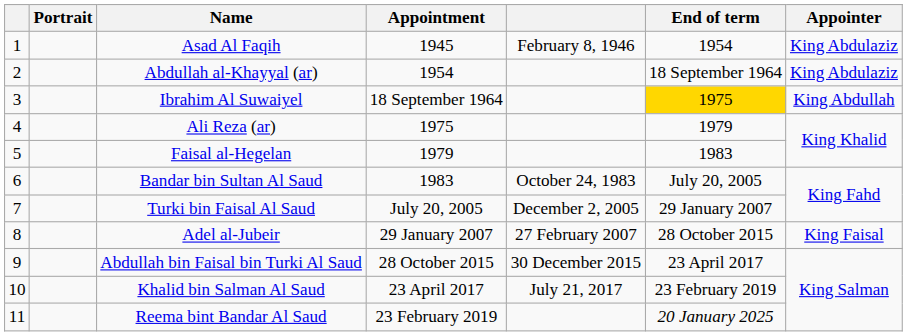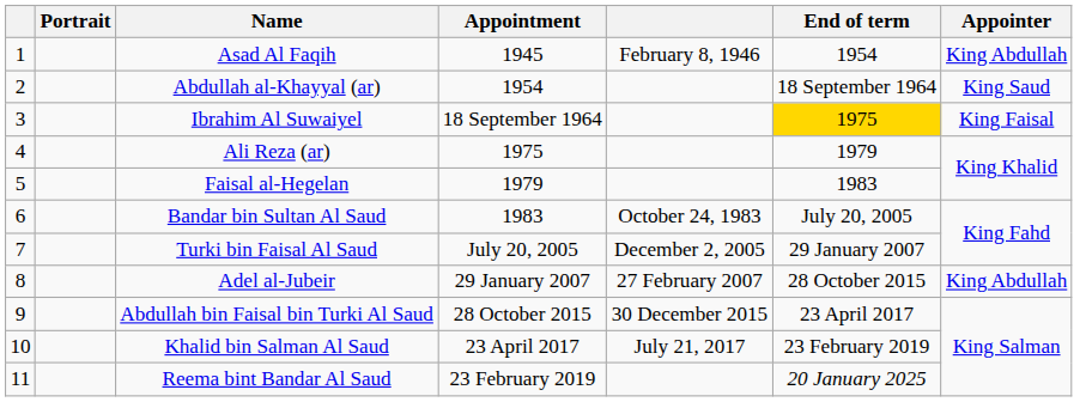Asad Al Faqih | Appointer: King Abdulaziz -> King Abdullah
Abdullah al-Khayyal (ar) | Appointer: King Abdulaziz -> King Saud
Ibrahim Al Suwaiyel | Appointer: King Abdullah -> King Faisal
Adel al-Jubeir | Appointer: King Faisal -> King Abdullah
